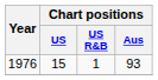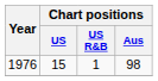1976 | Chart positions / Aus: 93 -> 98
